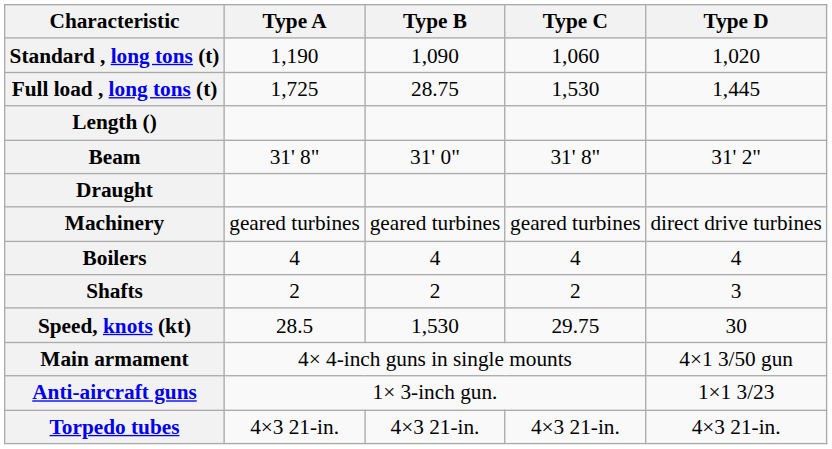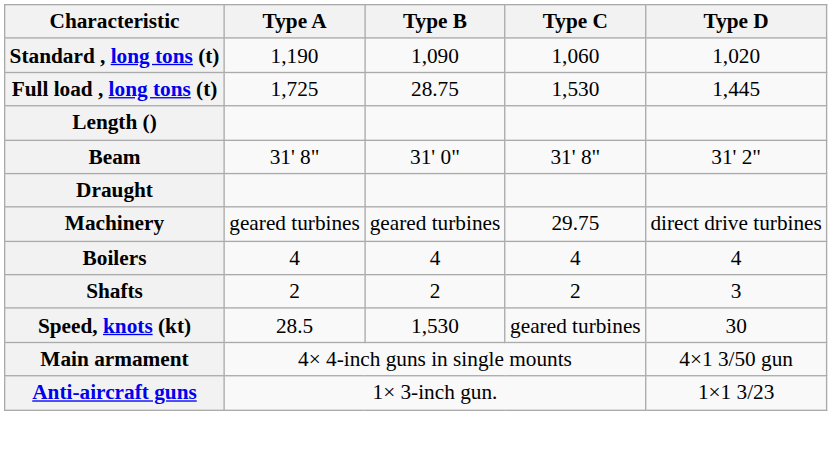Machinery | Type C: geared turbines -> 29.75
Speed, knots (kt) | Type C: 29.75 -> geared turbines
- row: Torpedo tubes | 4×3 21-in. | 4×3 21-in. | 4×3 21-in. | 4×3 21-in.
